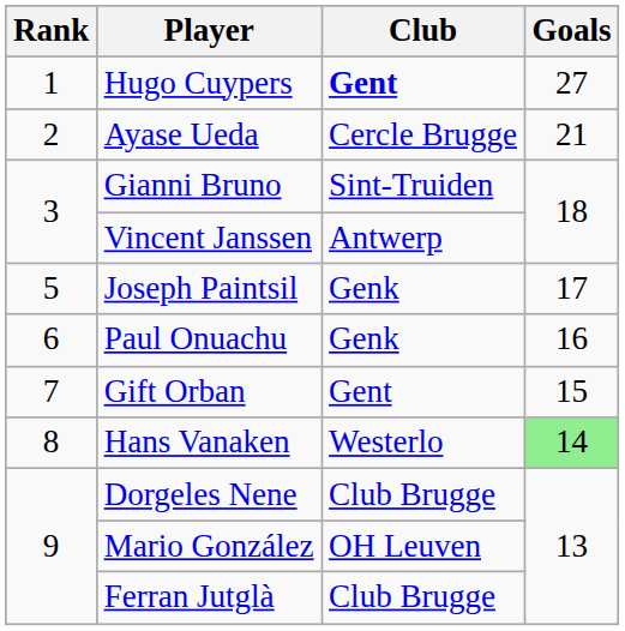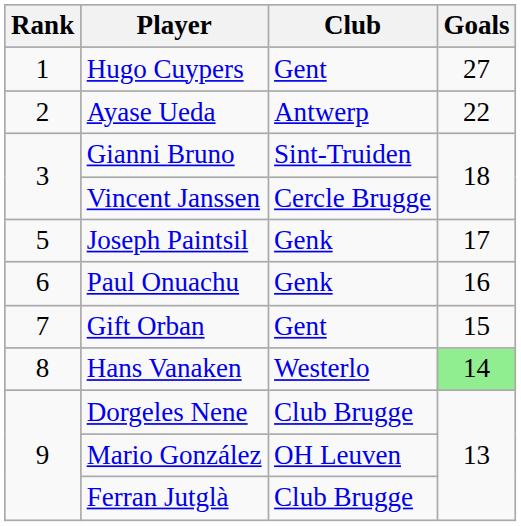Hugo Cuypers | Club: bold -> normal
Ayase Ueda | Club: Cercle Brugge -> Antwerp
Ayase Ueda | Goals: 21 -> 22
Vincent Janssen | Club: Antwerp -> Cercle Brugge
